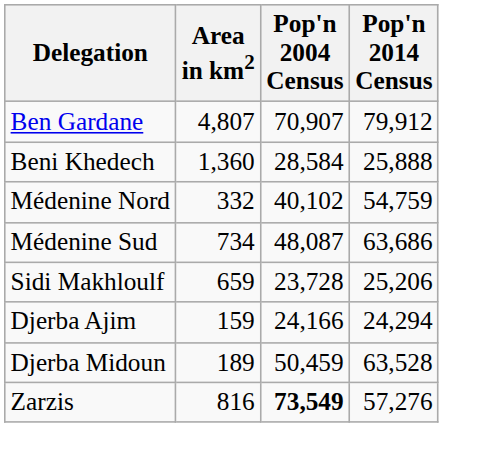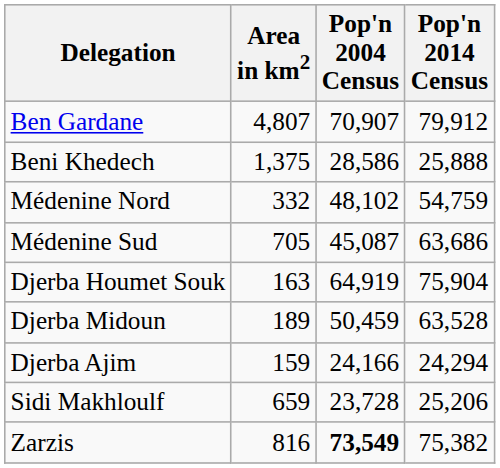Beni Khedech | Area in km2: 1,360 -> 1,375
Beni Khedech | Pop'n 2004 Census: 28,584 -> 28,586
Médenine Nord | Pop'n 2004 Census: 40,102 -> 48,102
Médenine Sud | Area in km2: 734 -> 705
Médenine Sud | Pop'n 2004 Census: 48,087 -> 45,087
+ row: Djerba Houmet Souk | 163 | 64,919 | 75,904
rows swapped: Djerba Midoun <-> Sidi Makhloulf
Zarzis | Pop'n 2014 Census: 57,276 -> 75,382
